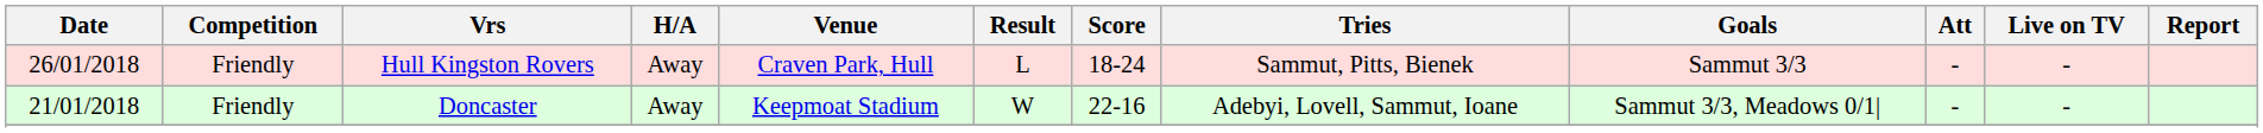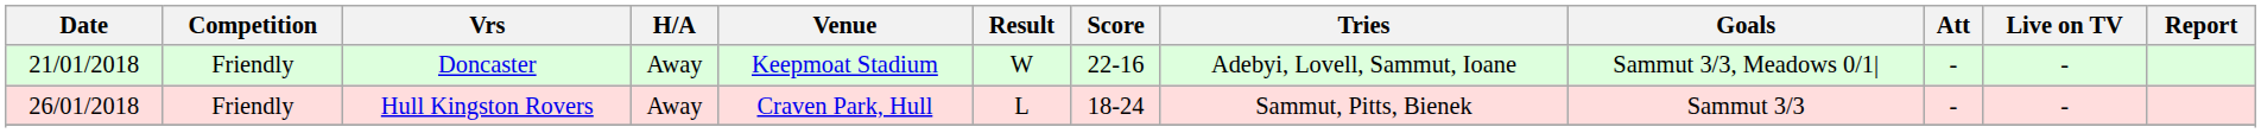rows swapped: Doncaster <-> Hull Kingston Rovers
